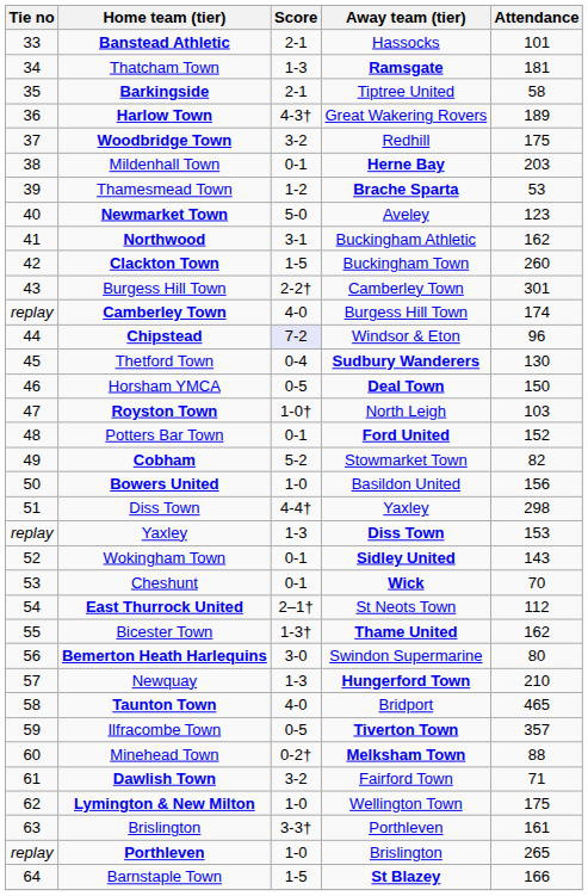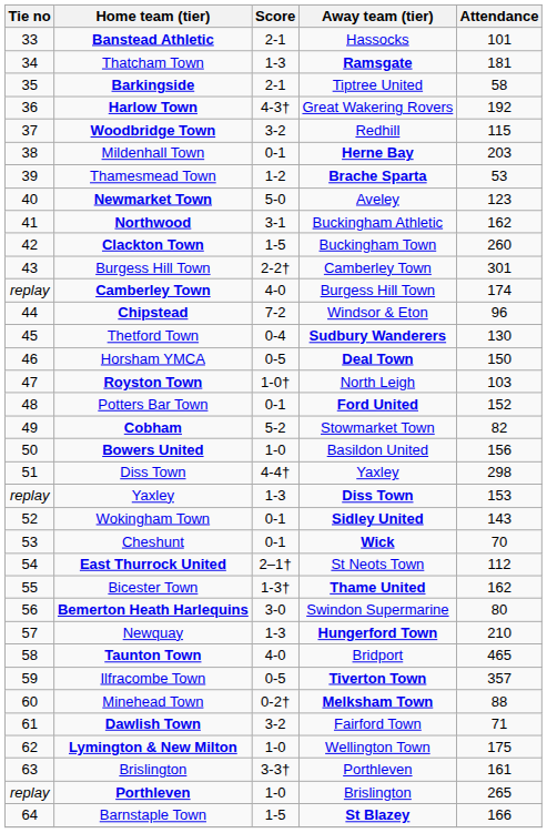Harlow Town | Attendance: 189 -> 192
Woodbridge Town | Attendance: 175 -> 115
Chipstead | Score: lavender background -> no background
